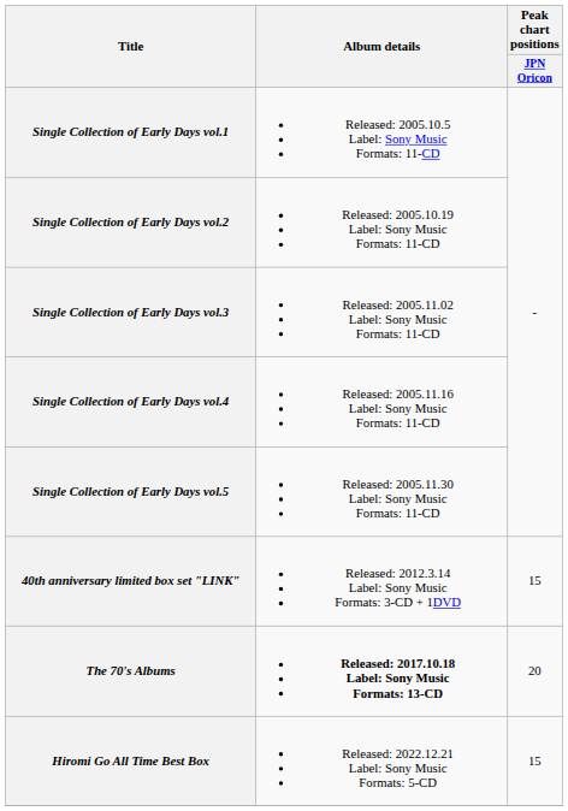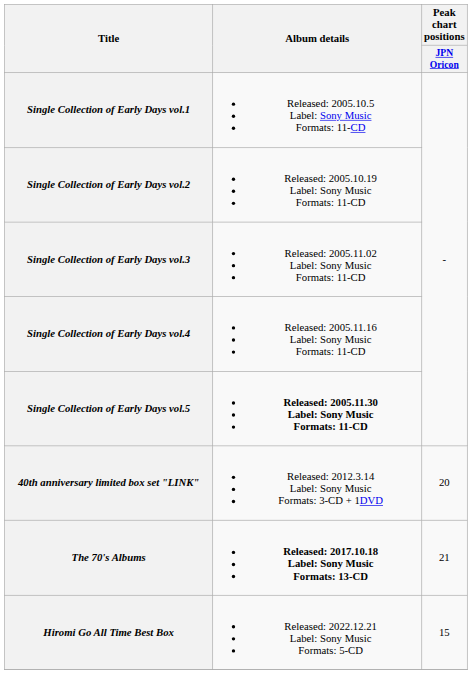Single Collection of Early Days vol.5 | Album details: normal -> bold
40th anniversary limited box set "LINK" | Peak chart positions / JPN Oricon: 15 -> 20
The 70's Albums | Peak chart positions / JPN Oricon: 20 -> 21
